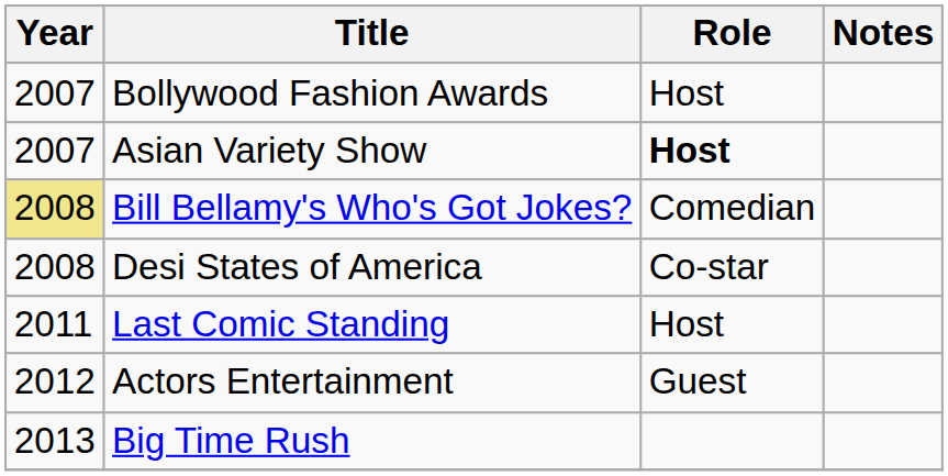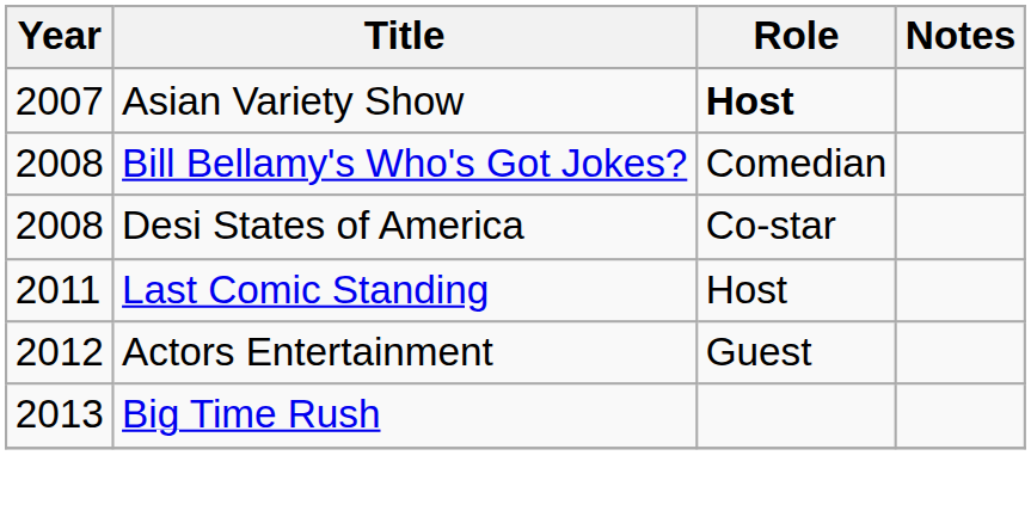- row: 2007 | Bollywood Fashion Awards | Host
Bill Bellamy's Who's Got Jokes? | Year: khaki background -> no background
